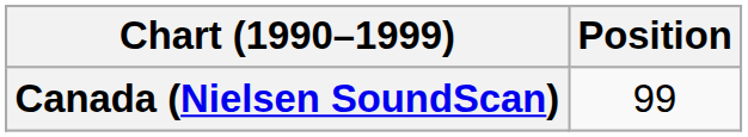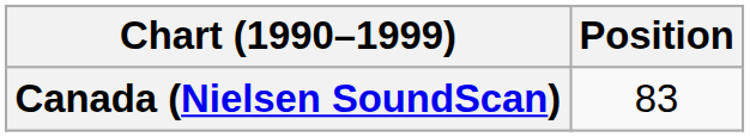Canada (Nielsen SoundScan) | Position: 99 -> 83
